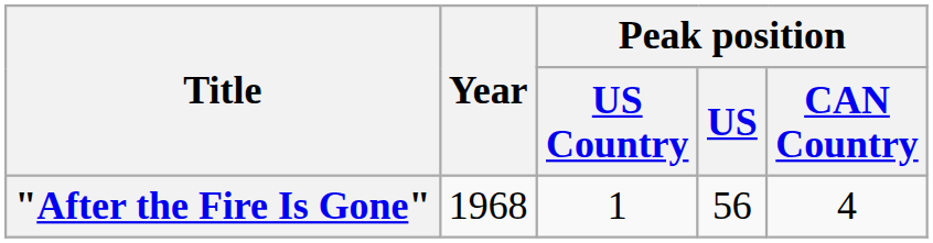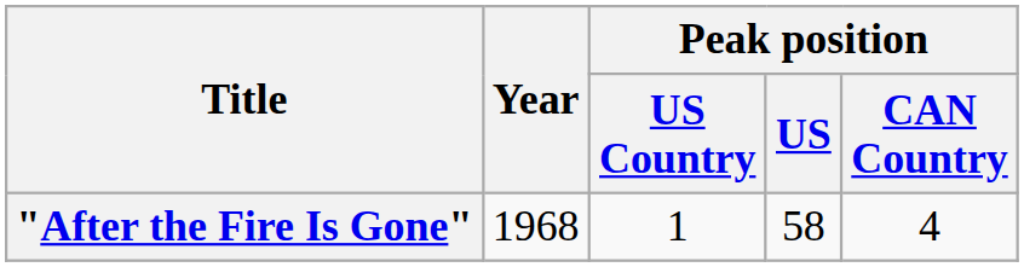"After the Fire Is Gone" | Peak position / US: 56 -> 58
